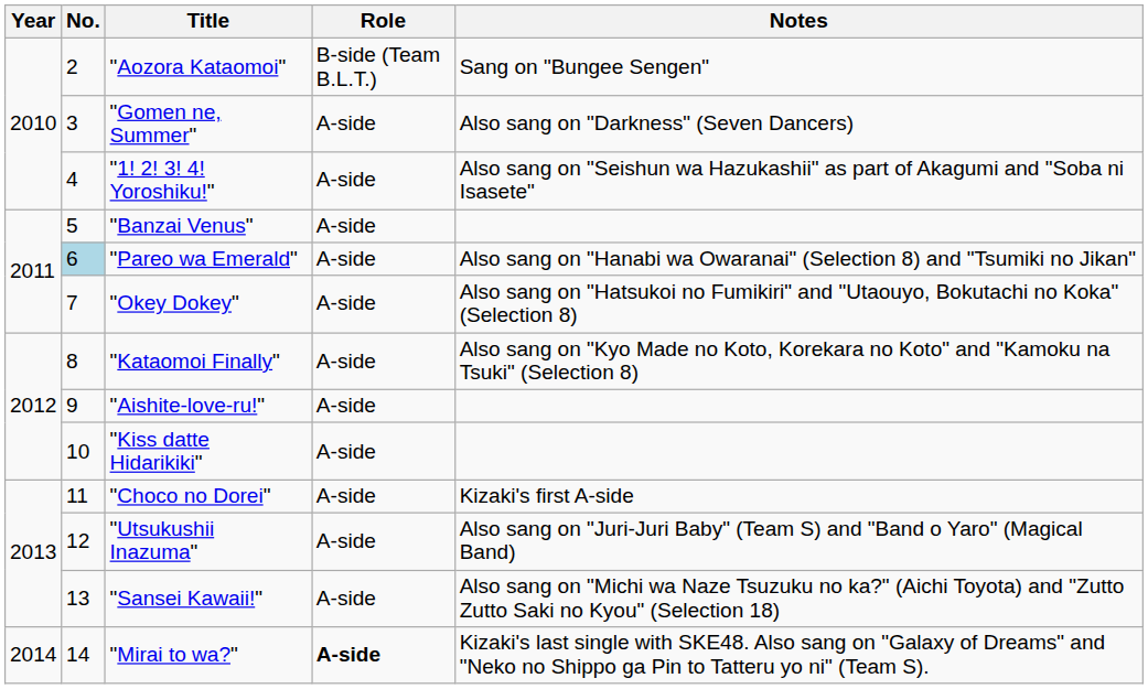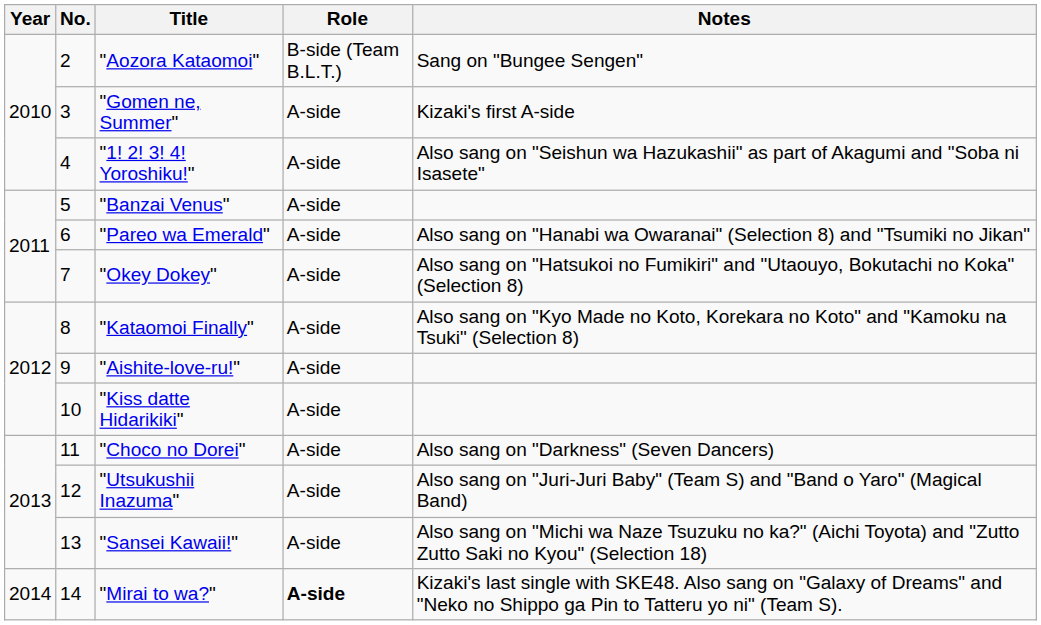"Gomen ne, Summer" | Notes: Also sang on "Darkness" (Seven Dancers) -> Kizaki's first A-side
"Pareo wa Emerald" | No.: lightblue background -> no background
"Choco no Dorei" | Notes: Kizaki's first A-side -> Also sang on "Darkness" (Seven Dancers)
